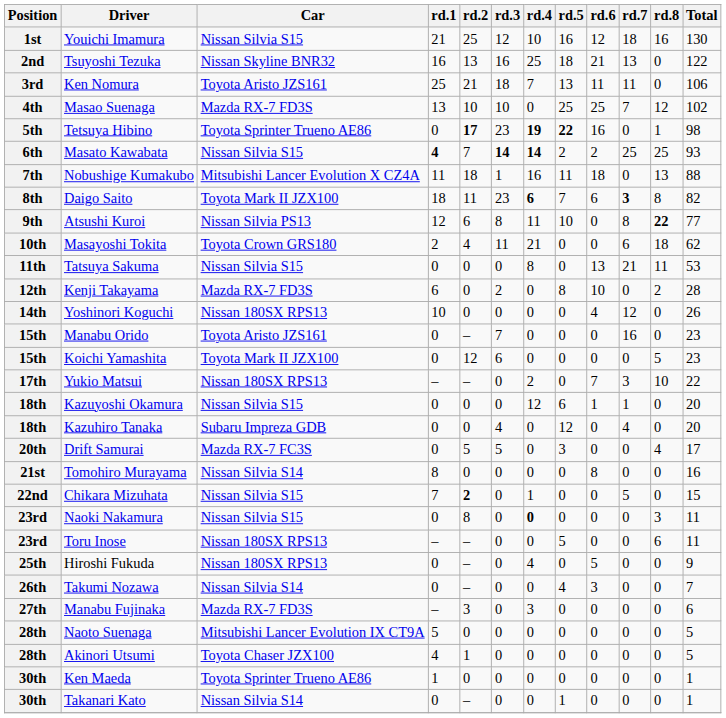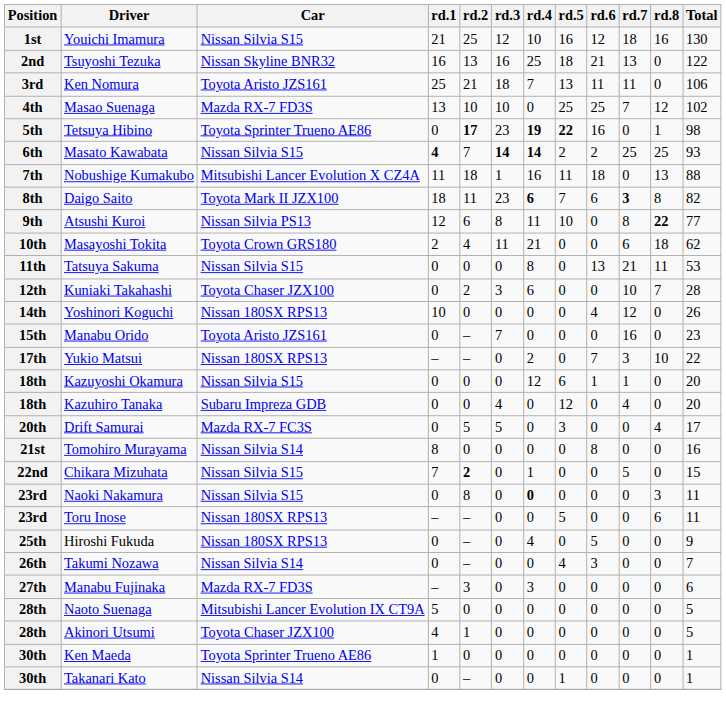- row: 12th | Kenji Takayama | Mazda RX-7 FD3S | 6 | 0 | 2 | 0 | 8 | 10 | 0 | 2 | 28
+ row: 12th | Kuniaki Takahashi | Toyota Chaser JZX100 | 0 | 2 | 3 | 6 | 0 | 0 | 10 | 7 | 28
- row: 15th | Koichi Yamashita | Toyota Mark II JZX100 | 0 | 12 | 6 | 0 | 0 | 0 | 0 | 5 | 23
